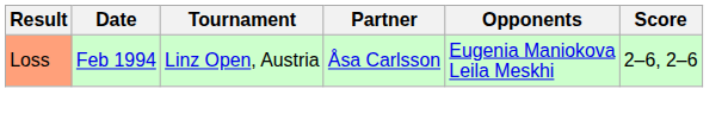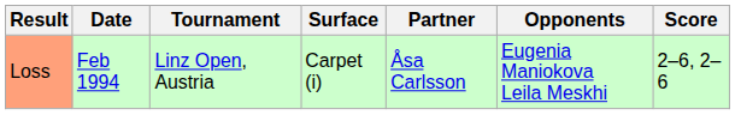+ column: Surface | Carpet (i)
